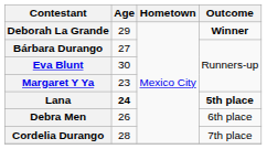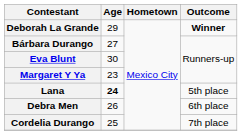Lana | Outcome: bold -> normal
Cordelia Durango | Age: 28 -> 25
